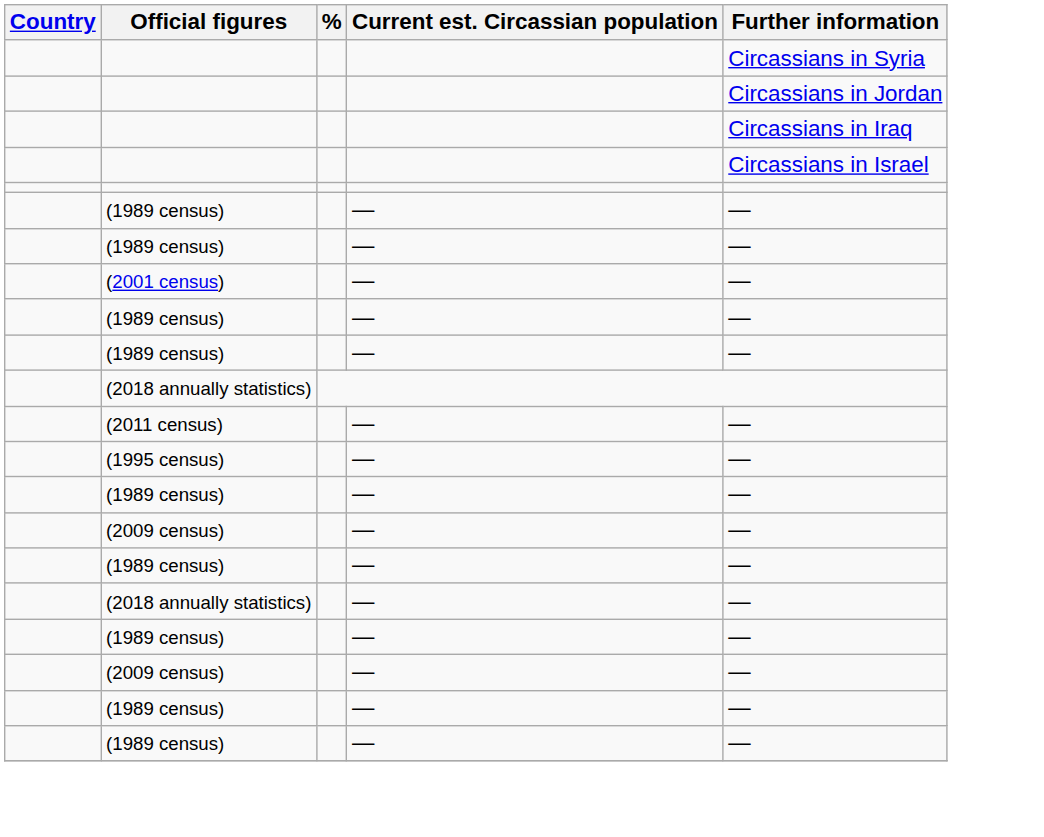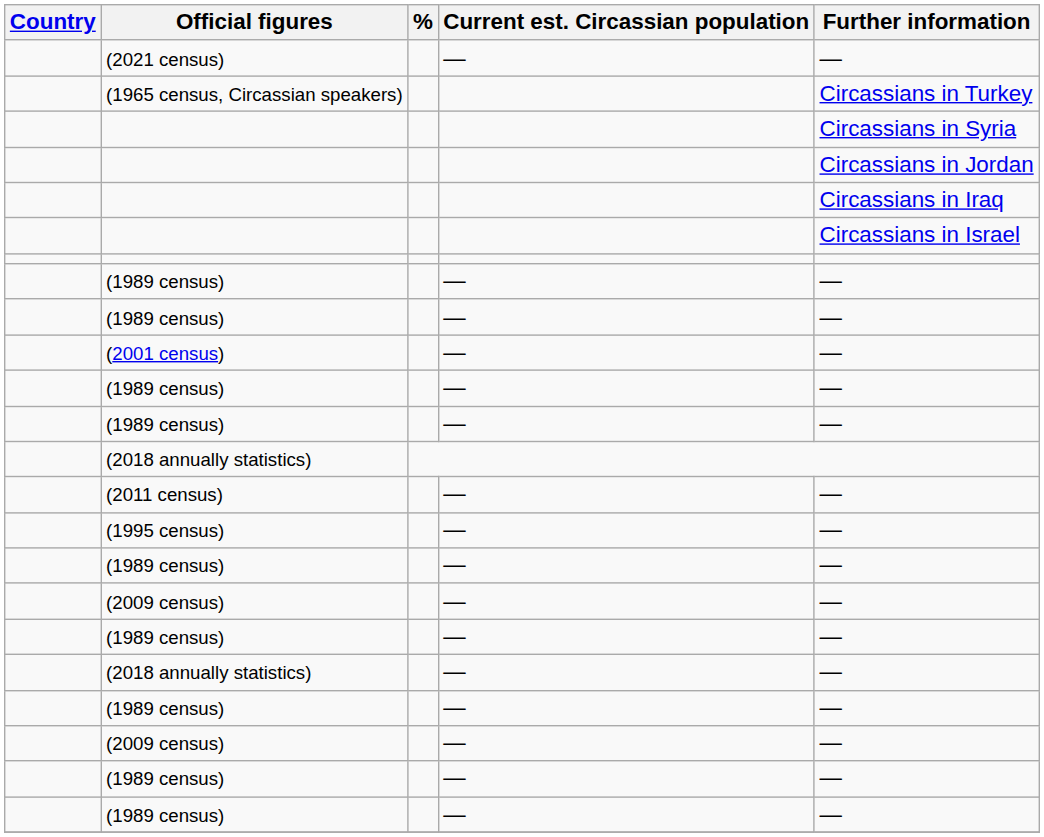+ row: (2021 census) | — | —
+ row: (1965 census, Circassian speakers) | Circassians in Turkey
